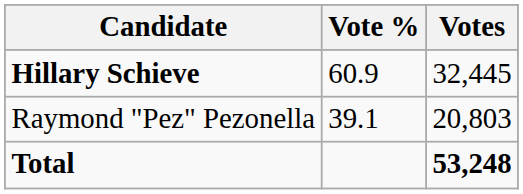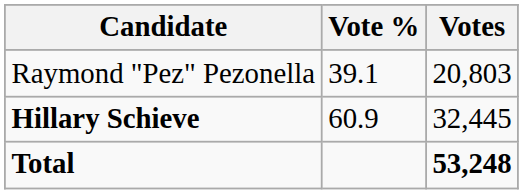rows swapped: Hillary Schieve <-> Raymond "Pez" Pezonella
